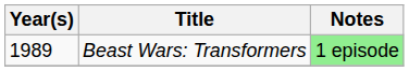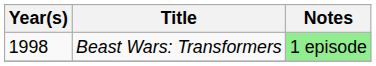Beast Wars: Transformers | Year(s): 1989 -> 1998
